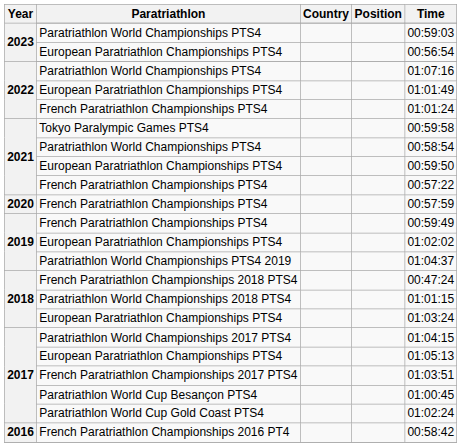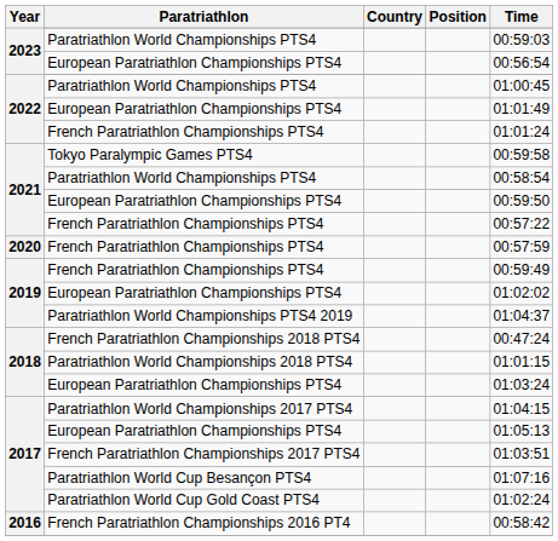2022 / Paratriathlon World Championships PTS4 | Time: 01:07:16 -> 01:00:45
Paratriathlon World Cup Besançon PTS4 | Time: 01:00:45 -> 01:07:16
